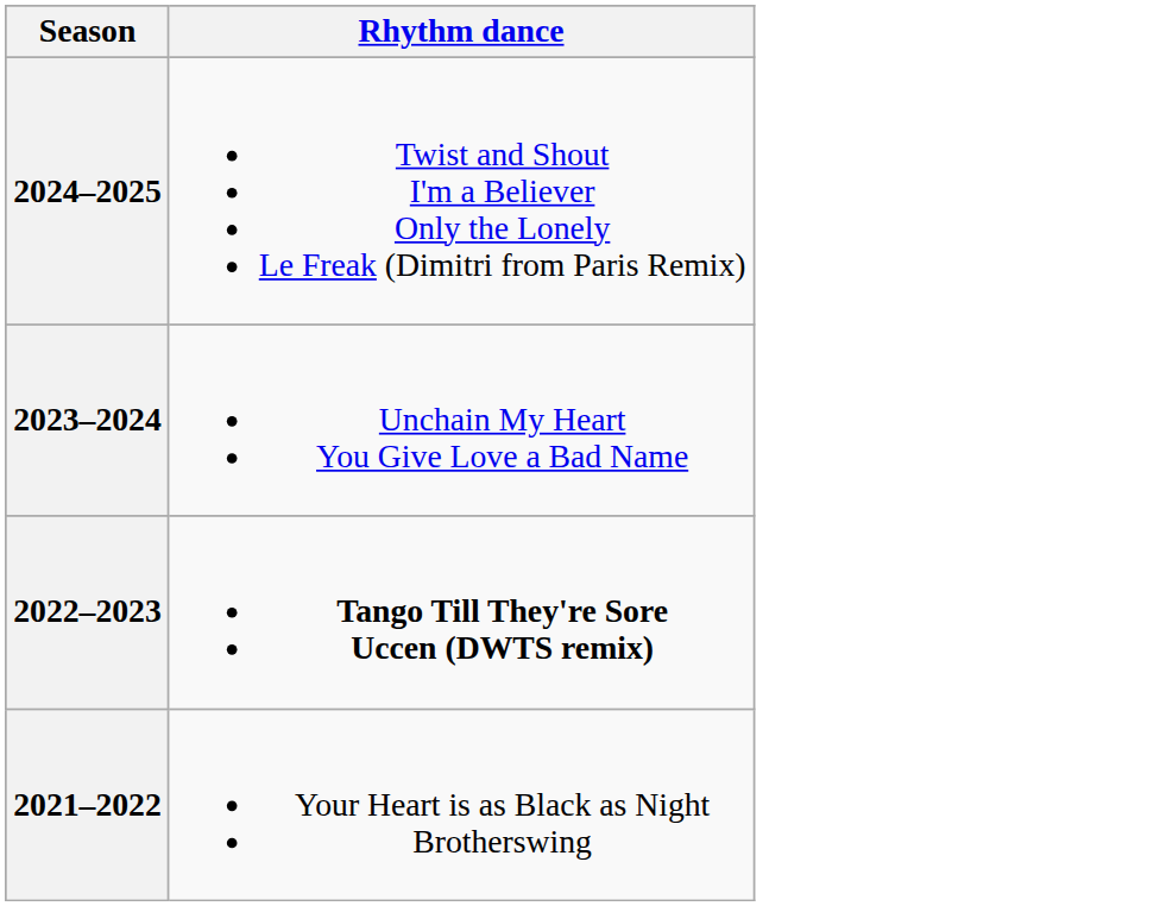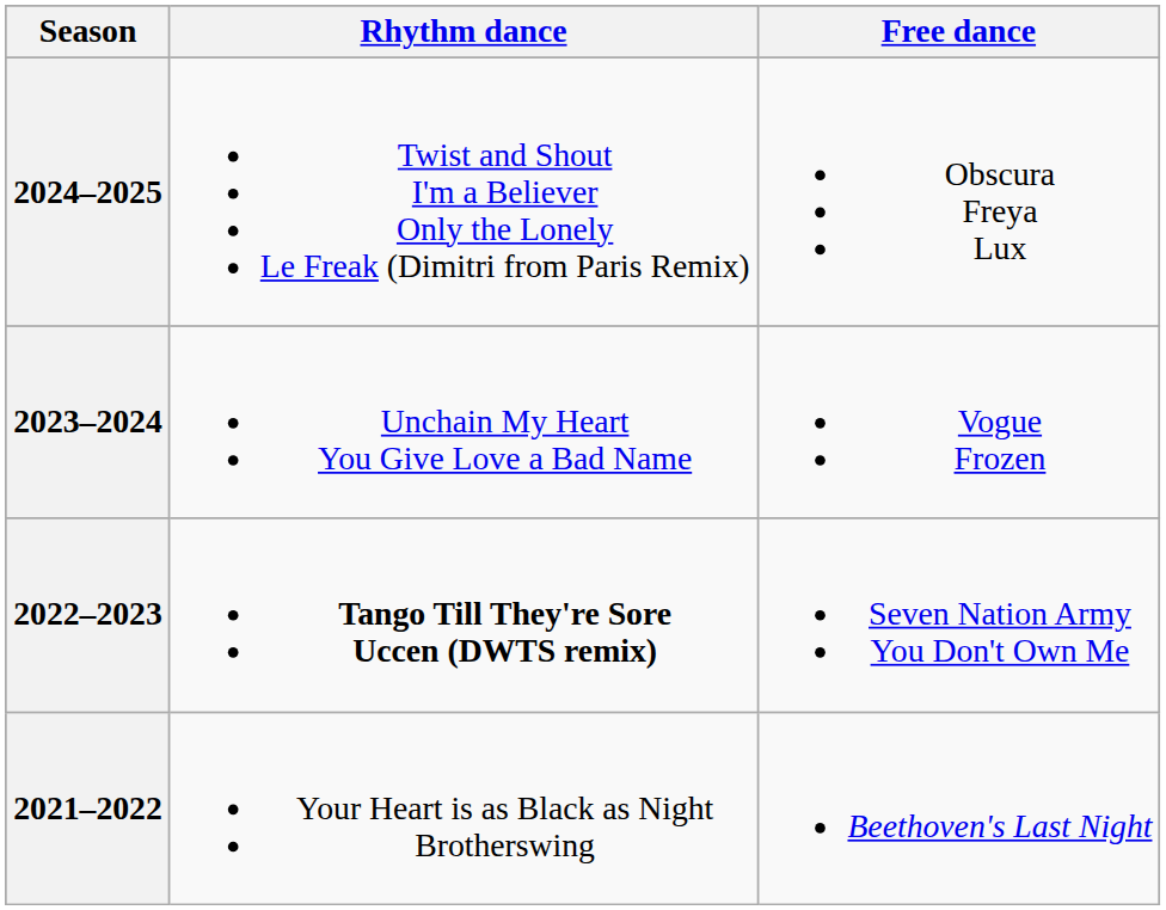+ column: Free dance | Obscura Freya Lux | Vogue Frozen | Seven Nation Army You Don't Own Me | Beethoven's Last Night
